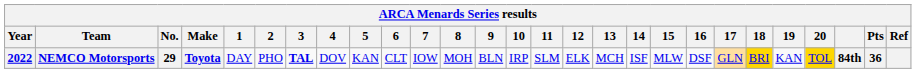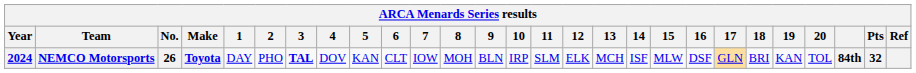NEMCO Motorsports | Year: 2022 -> 2024
NEMCO Motorsports | No.: 29 -> 26
NEMCO Motorsports | 18: gold background -> no background
NEMCO Motorsports | 20: gold background -> no background
NEMCO Motorsports | Pts: 36 -> 32
